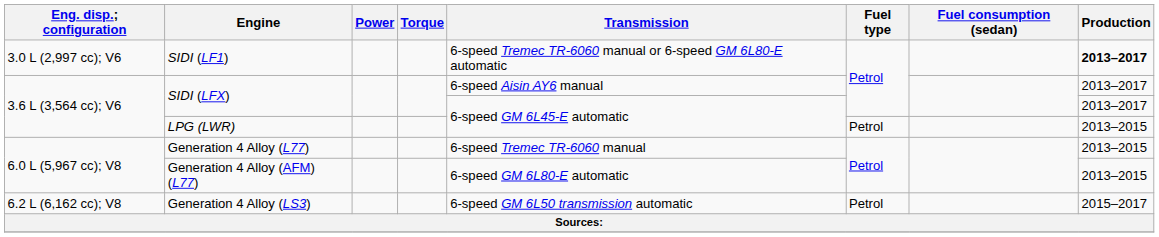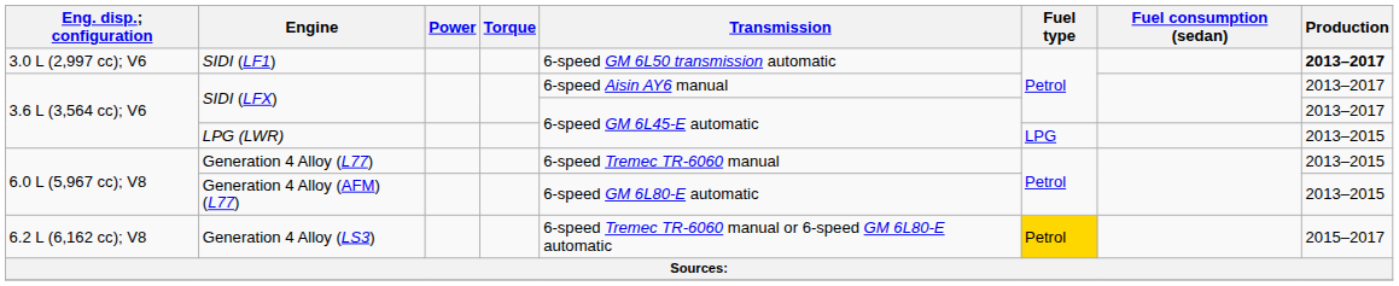SIDI (LF1) | Transmission: 6-speed Tremec TR-6060 manual or 6-speed GM 6L80-E automatic -> 6-speed GM 6L50 transmission automatic
LPG (LWR) | Fuel type: Petrol -> LPG
Generation 4 Alloy (LS3) | Transmission: 6-speed GM 6L50 transmission automatic -> 6-speed Tremec TR-6060 manual or 6-speed GM 6L80-E automatic
Generation 4 Alloy (LS3) | Fuel type: no background -> gold background
